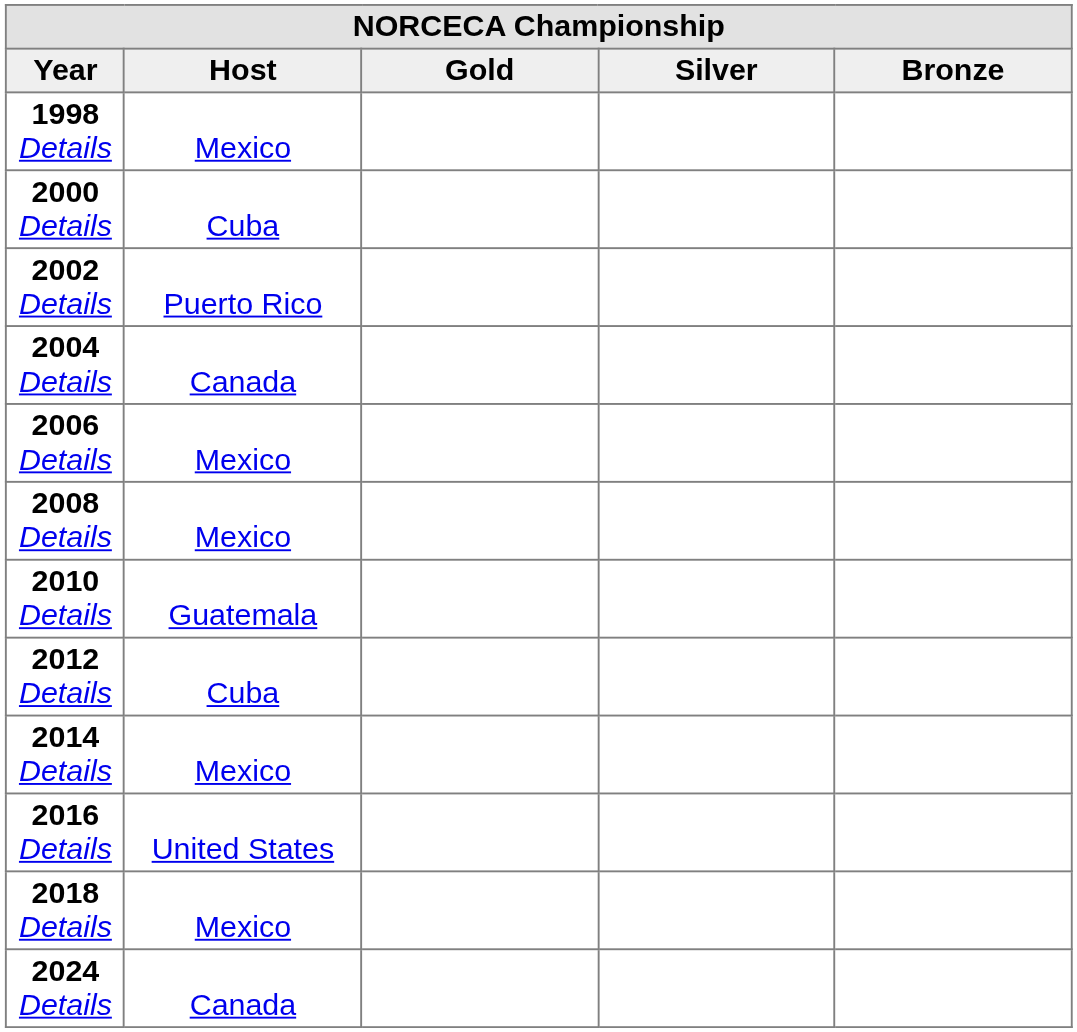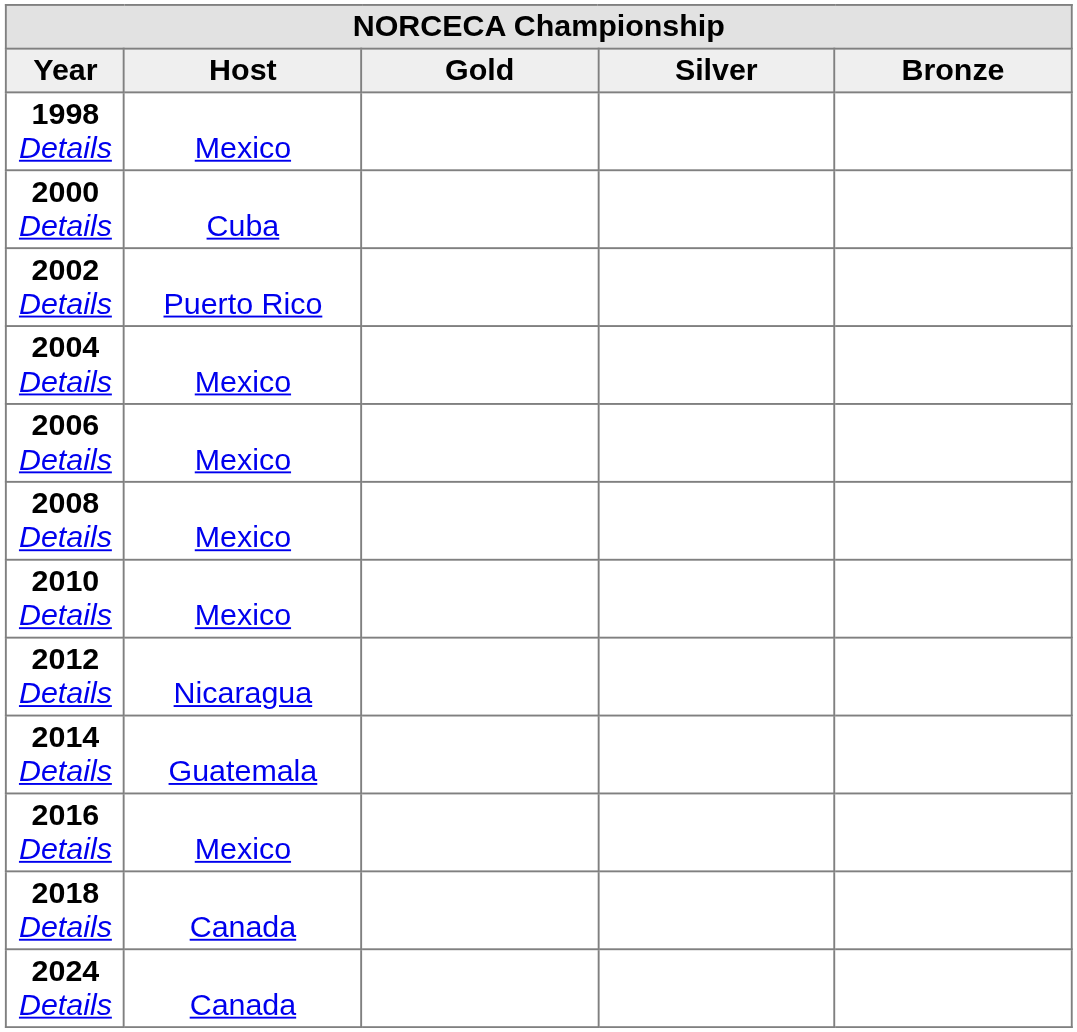2004 Details | Host: Canada -> Mexico
2010 Details | Host: Guatemala -> Mexico
2012 Details | Host: Cuba -> Nicaragua
2014 Details | Host: Mexico -> Guatemala
2016 Details | Host: United States -> Mexico
2018 Details | Host: Mexico -> Canada
